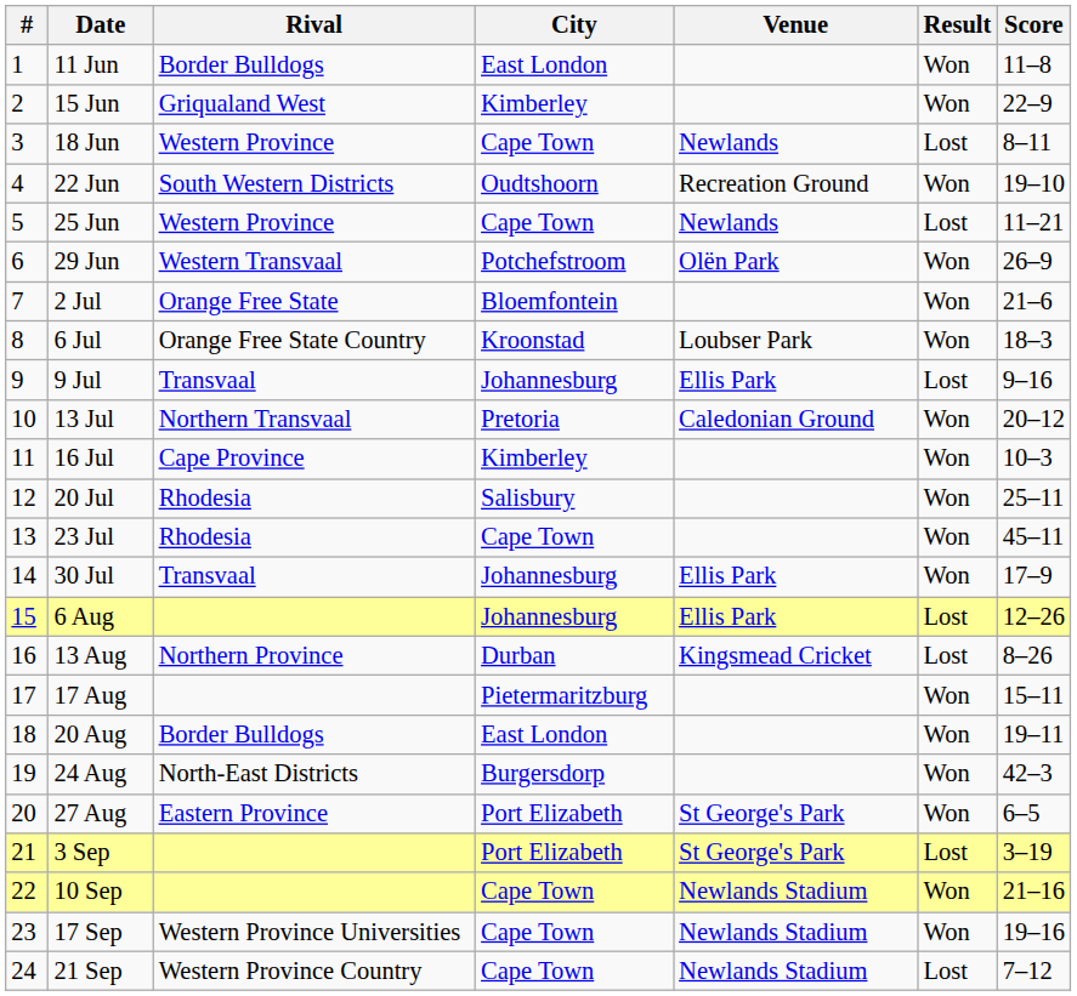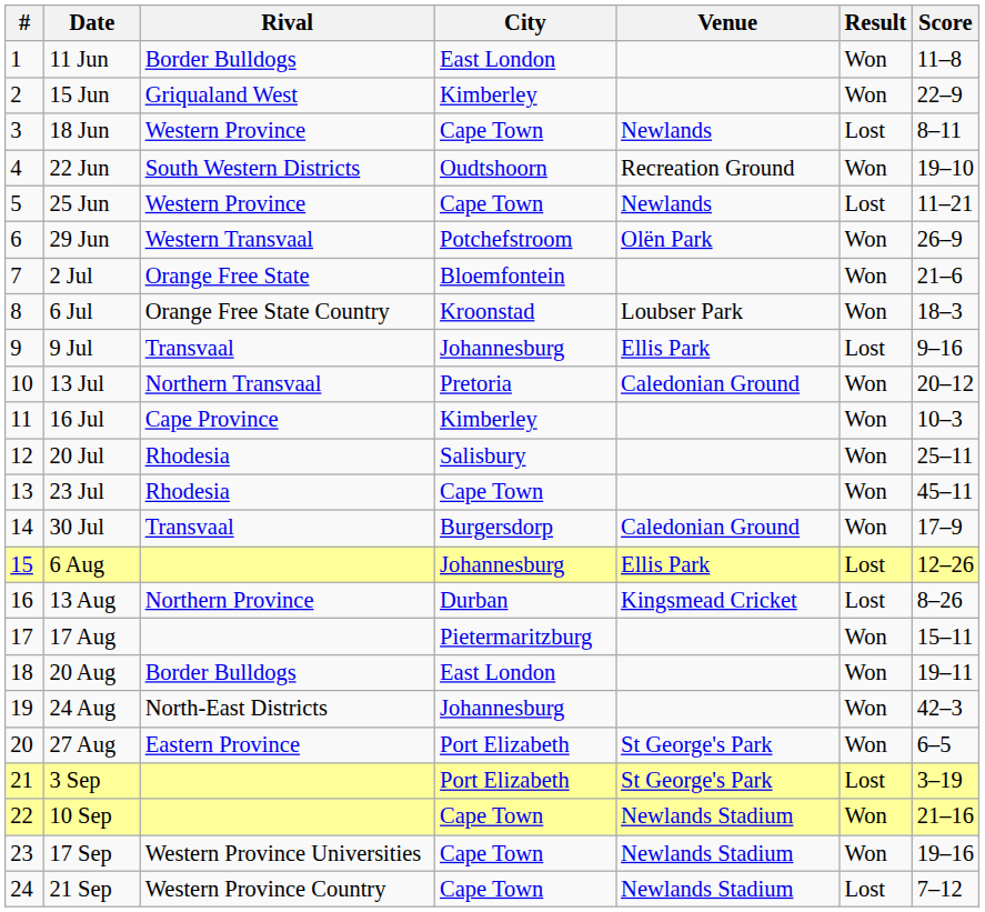30 Jul | City: Johannesburg -> Burgersdorp
30 Jul | Venue: Ellis Park -> Caledonian Ground
24 Aug | City: Burgersdorp -> Johannesburg
